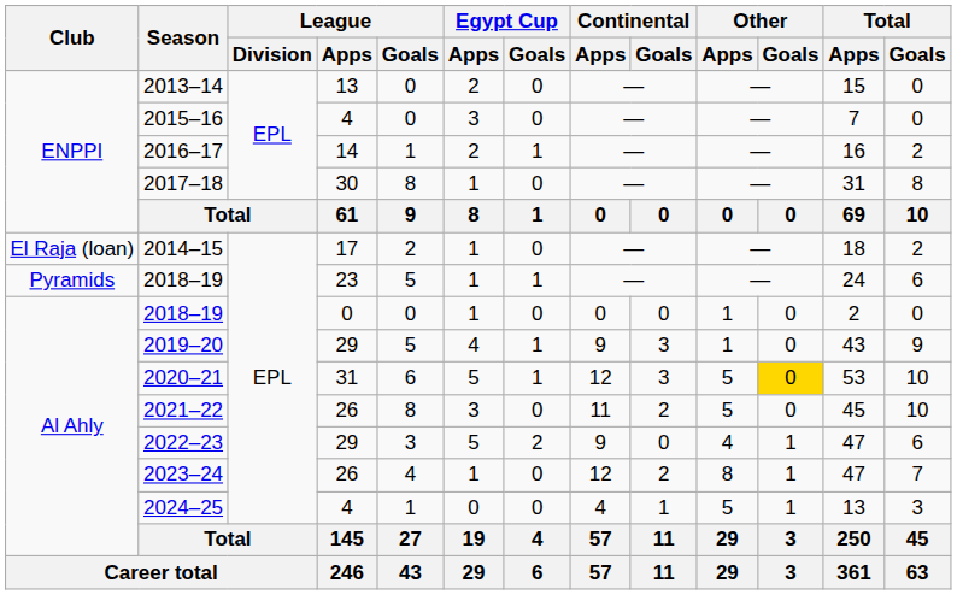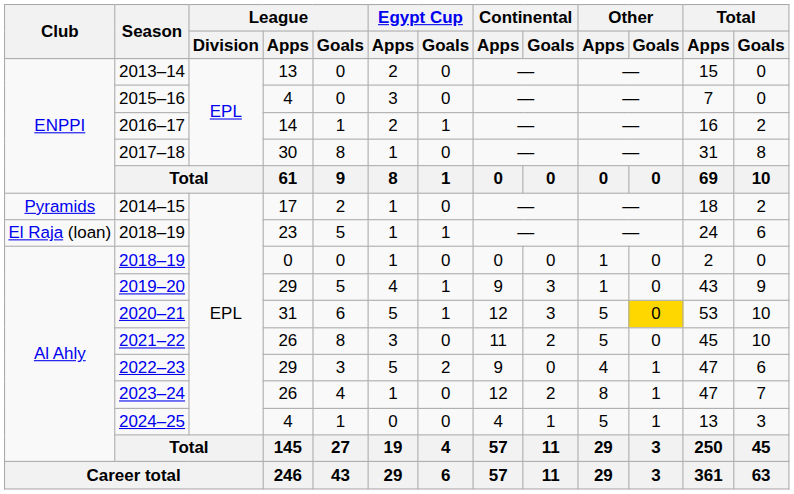2014–15 | Club: El Raja (loan) -> Pyramids
2018–19 / 23 | Club: Pyramids -> El Raja (loan)
